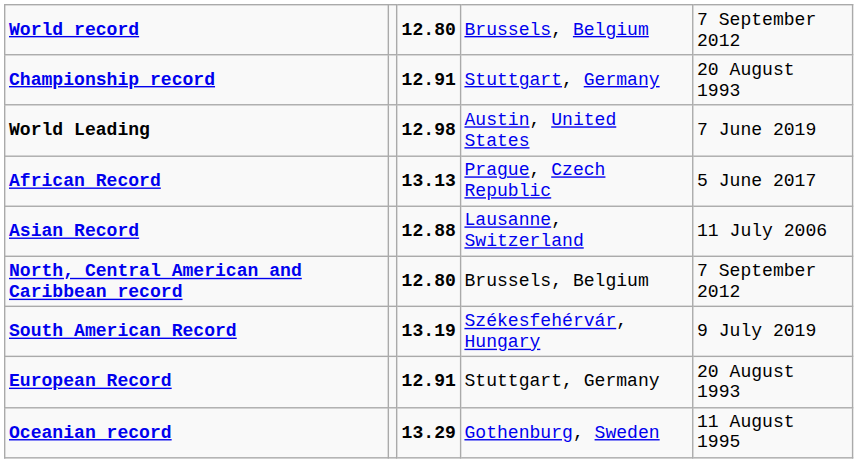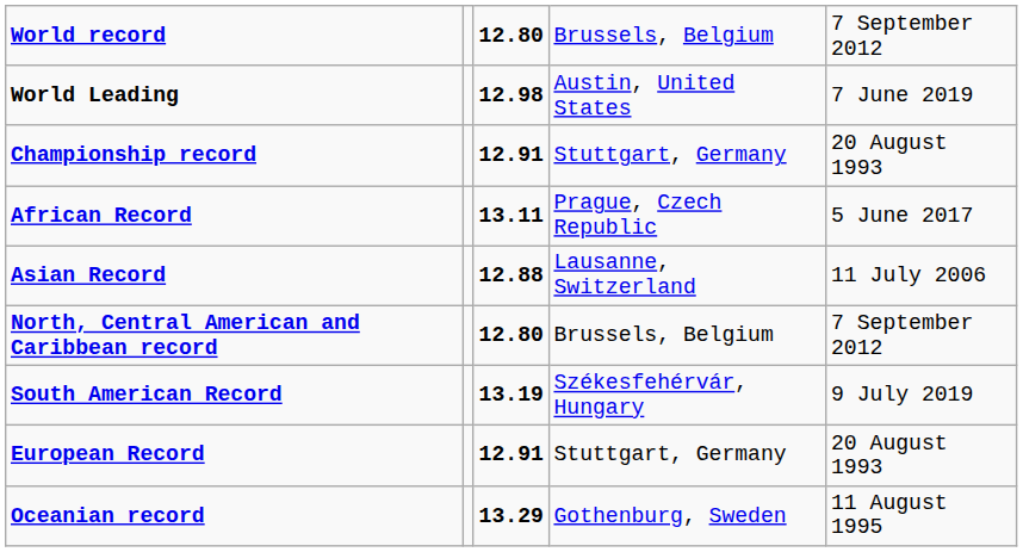rows swapped: Championship record <-> World Leading
African Record | column 3: 13.13 -> 13.11
